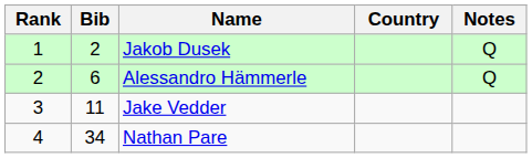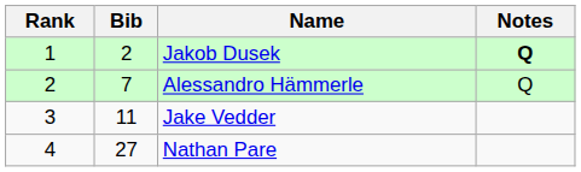- column: Country
Jakob Dusek | Notes: normal -> bold
Alessandro Hämmerle | Bib: 6 -> 7
Nathan Pare | Bib: 34 -> 27
